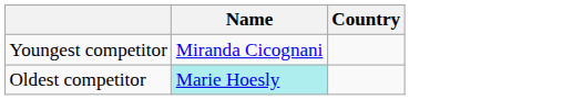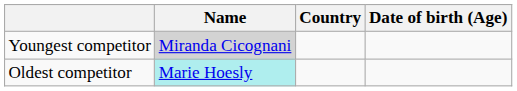+ column: Date of birth (Age)
Youngest competitor | Name: no background -> lightgrey background
